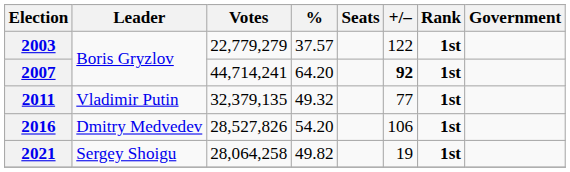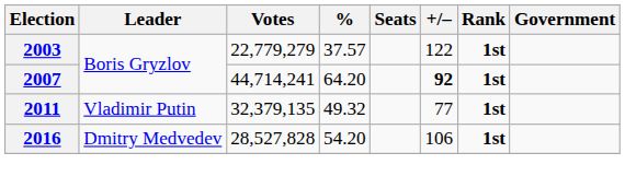2016 | Votes: 28,527,826 -> 28,527,828
- row: 2021 | Sergey Shoigu | 28,064,258 | 49.82 | 19 | 1st
